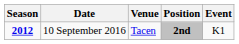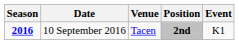10 September 2016 | Season: 2012 -> 2016
